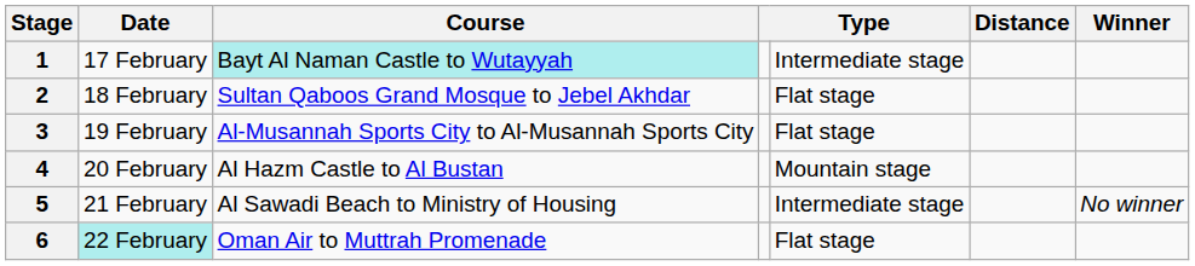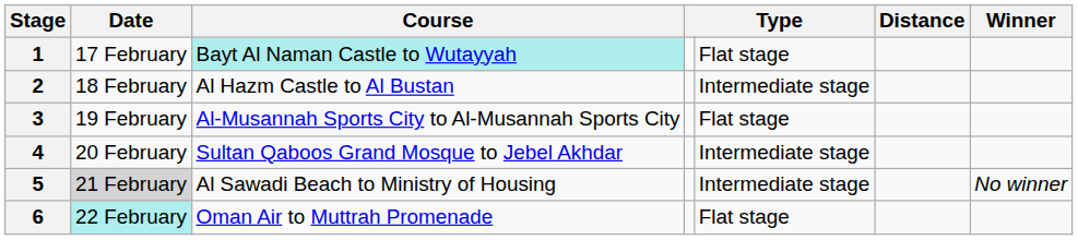1 | column 5: Intermediate stage -> Flat stage
2 | Course: Sultan Qaboos Grand Mosque to Jebel Akhdar -> Al Hazm Castle to Al Bustan
2 | column 5: Flat stage -> Intermediate stage
4 | Course: Al Hazm Castle to Al Bustan -> Sultan Qaboos Grand Mosque to Jebel Akhdar
4 | column 5: Mountain stage -> Intermediate stage
5 | Date: no background -> lightgrey background
